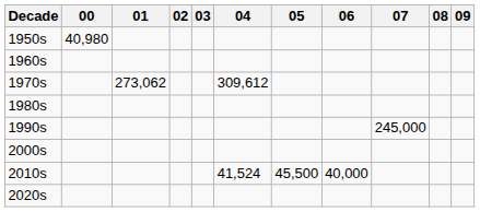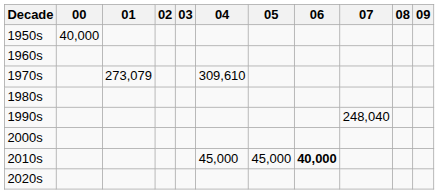1950s | 00: 40,980 -> 40,000
1970s | 01: 273,062 -> 273,079
1970s | 04: 309,612 -> 309,610
1990s | 07: 245,000 -> 248,040
2010s | 04: 41,524 -> 45,000
2010s | 05: 45,500 -> 45,000
2010s | 06: normal -> bold
